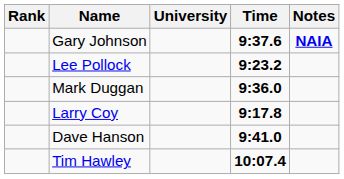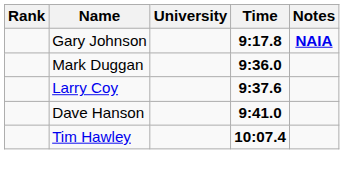Gary Johnson | Time: 9:37.6 -> 9:17.8
- row: Lee Pollock | 9:23.2
Larry Coy | Time: 9:17.8 -> 9:37.6
